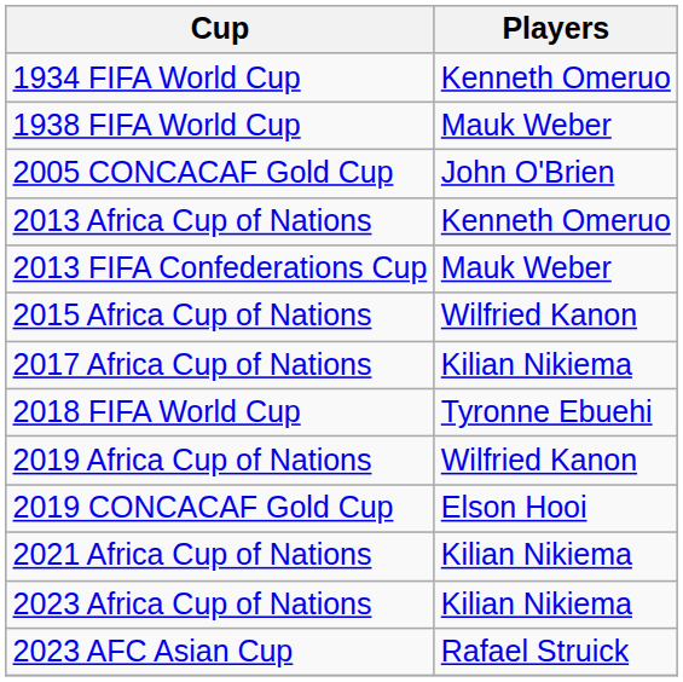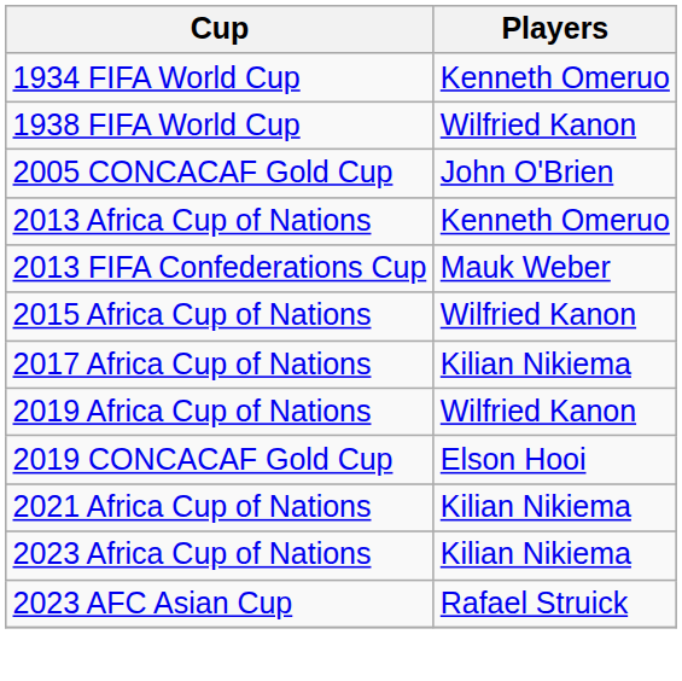1938 FIFA World Cup | Players: Mauk Weber -> Wilfried Kanon
- row: 2018 FIFA World Cup | Tyronne Ebuehi
